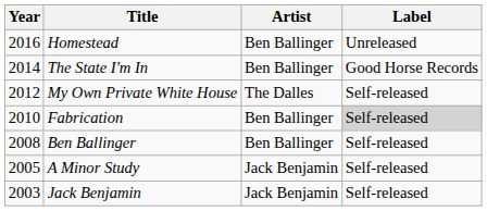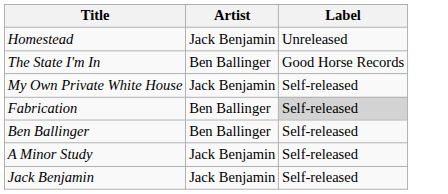- column: Year | 2016 | 2014 | 2012 | 2010 | 2008 | 2005 | 2003
Homestead | Artist: Ben Ballinger -> Jack Benjamin
My Own Private White House | Artist: The Dalles -> Jack Benjamin
